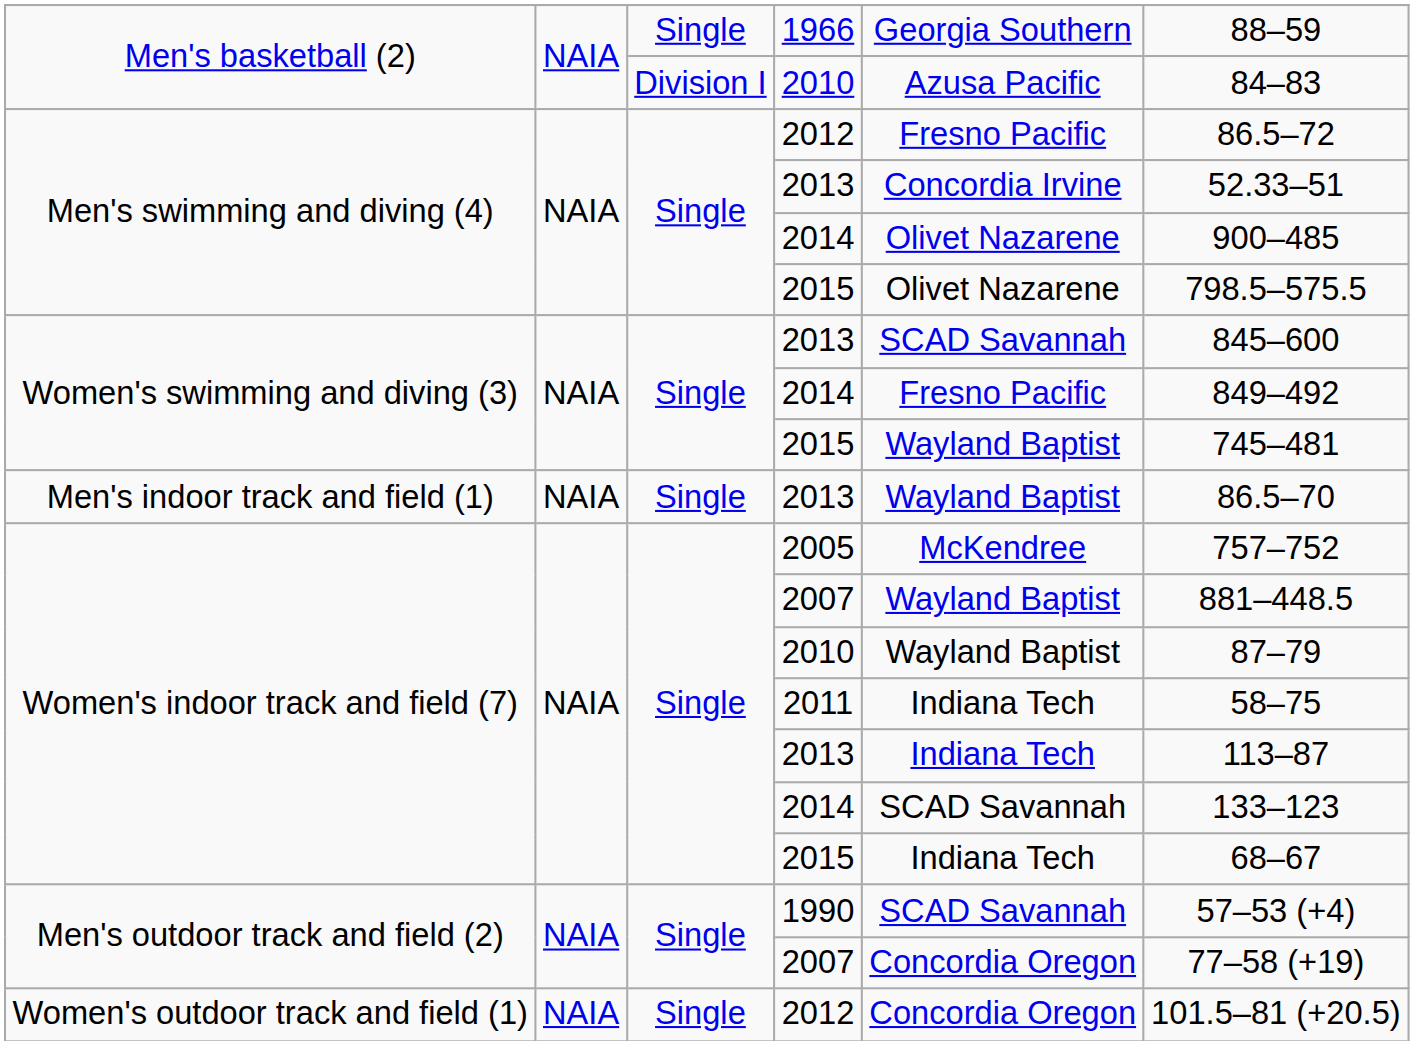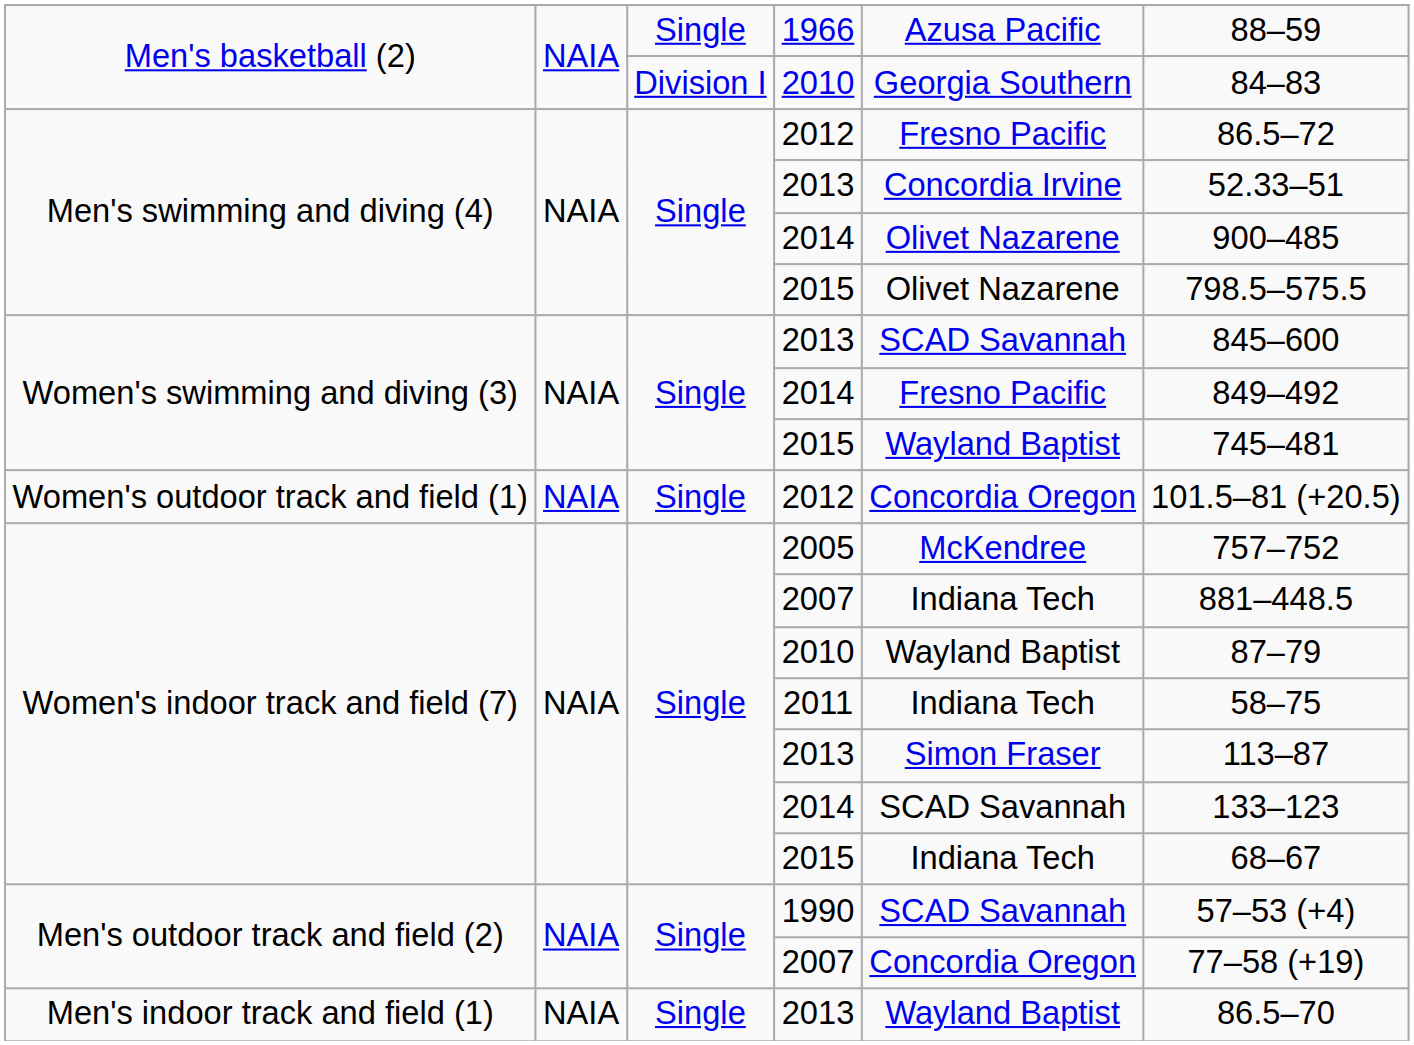1966 | column 5: Georgia Southern -> Azusa Pacific
Men's basketball (2) / 2010 | column 5: Azusa Pacific -> Georgia Southern
rows swapped: Men's indoor track and field (1) / 2013 <-> Women's outdoor track and field (1) / 2012
Women's indoor track and field (7) / 2007 | column 5: Wayland Baptist -> Indiana Tech
Women's indoor track and field (7) / 2013 | column 5: Indiana Tech -> Simon Fraser
